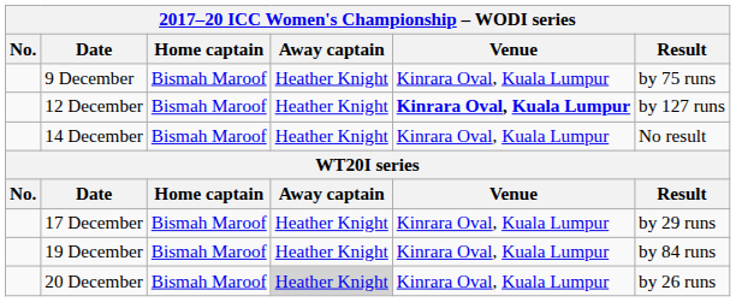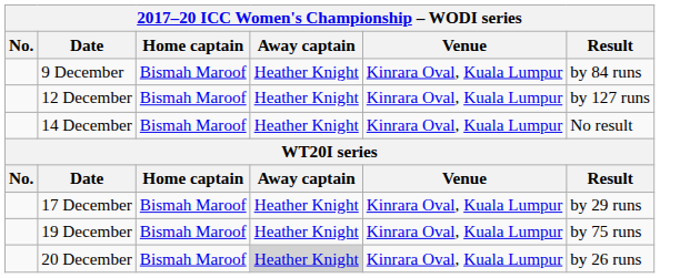9 December | Result: by 75 runs -> by 84 runs
12 December | Venue: bold -> normal
19 December | Result: by 84 runs -> by 75 runs
